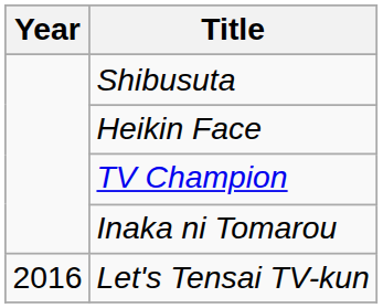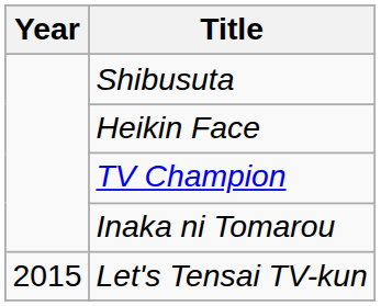Let's Tensai TV-kun | Year: 2016 -> 2015
